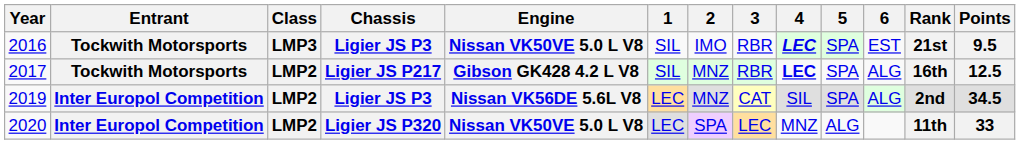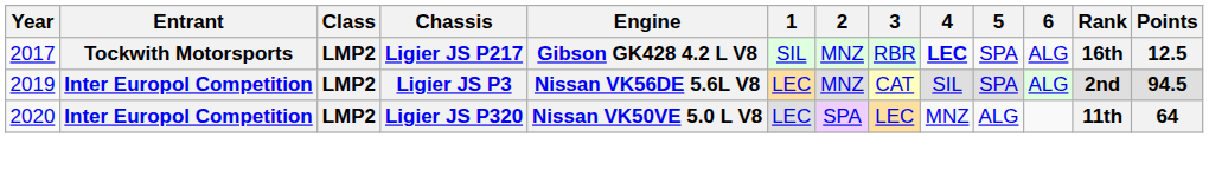- row: 2016 | Tockwith Motorsports | LMP3 | Ligier JS P3 | Nissan VK50VE 5.0 L V8 | SIL | IMO | RBR | LEC | SPA | EST | 21st | 9.5
2019 | Points: 34.5 -> 94.5
2020 | Points: 33 -> 64
